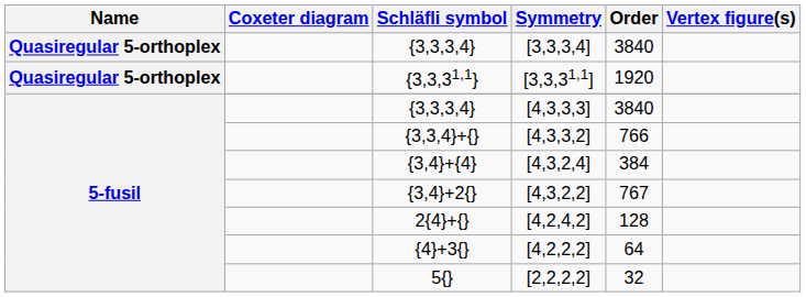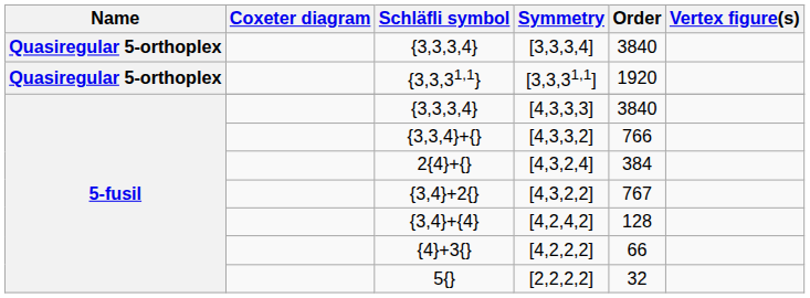[4,3,2,4] | Schläfli symbol: {3,4}+{4} -> 2{4}+{}
[4,2,4,2] | Schläfli symbol: 2{4}+{} -> {3,4}+{4}
[4,2,2,2] | Order: 64 -> 66
